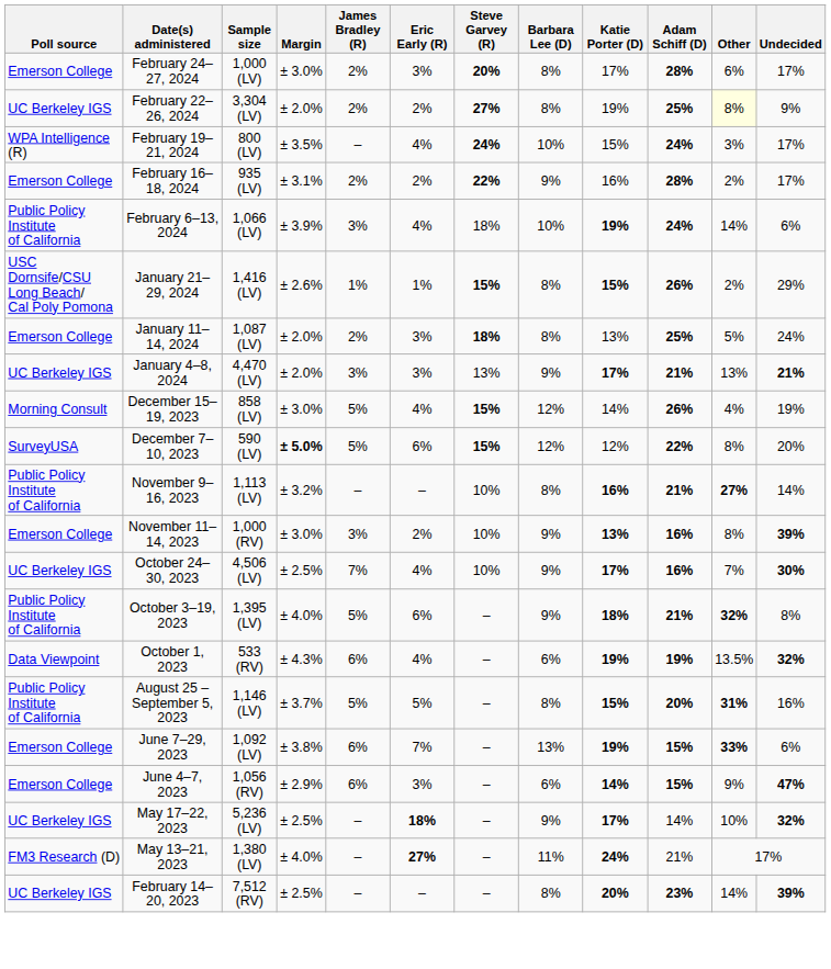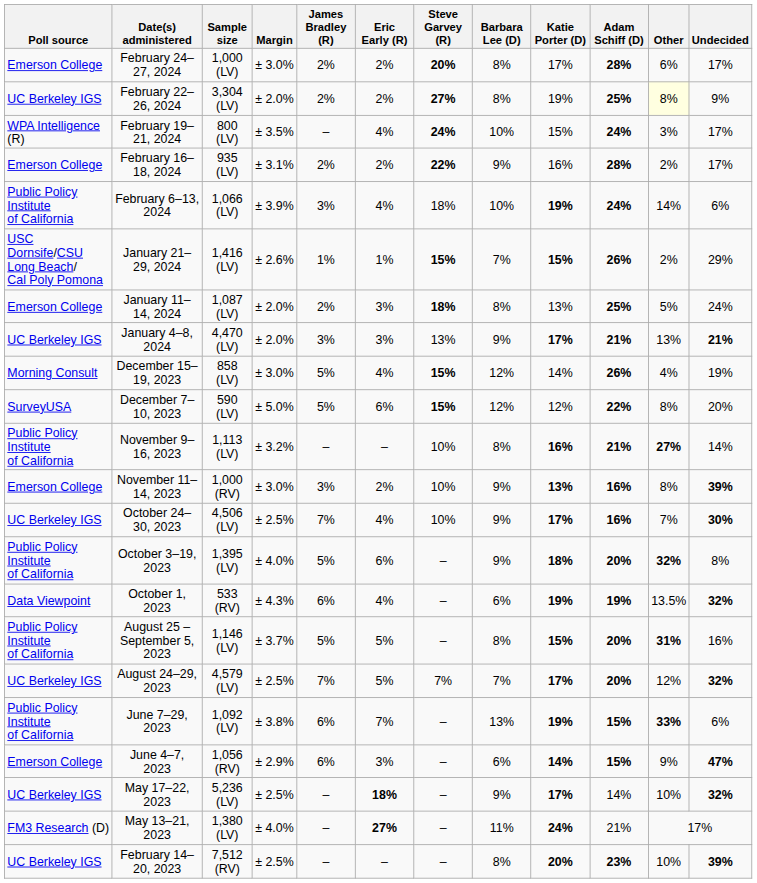February 24–27, 2024 | Eric Early (R): 3% -> 2%
January 21–29, 2024 | Barbara Lee (D): 8% -> 7%
December 7–10, 2023 | Margin: bold -> normal
October 3–19, 2023 | Adam Schiff (D): 21% -> 20%
+ row: UC Berkeley IGS | August 24–29, 2023 | 4,579 (LV) | ± 2.5% | 7% | 5% | 7% | 7% | 17% | 20% | 12% | 32%
June 7–29, 2023 | Poll source: Emerson College -> Public Policy Institute of California
February 14–20, 2023 | Other: 14% -> 10%
